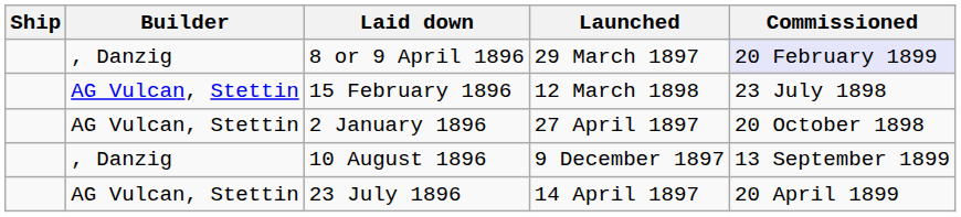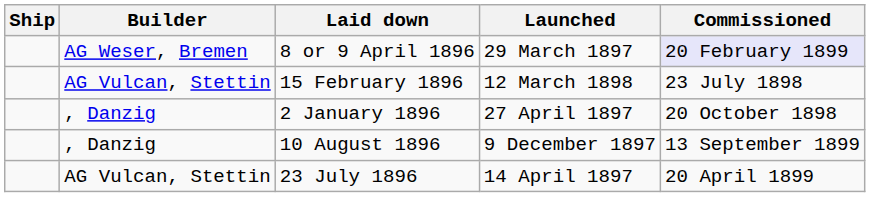8 or 9 April 1896 | Builder: , Danzig -> AG Weser, Bremen
2 January 1896 | Builder: AG Vulcan, Stettin -> , Danzig
